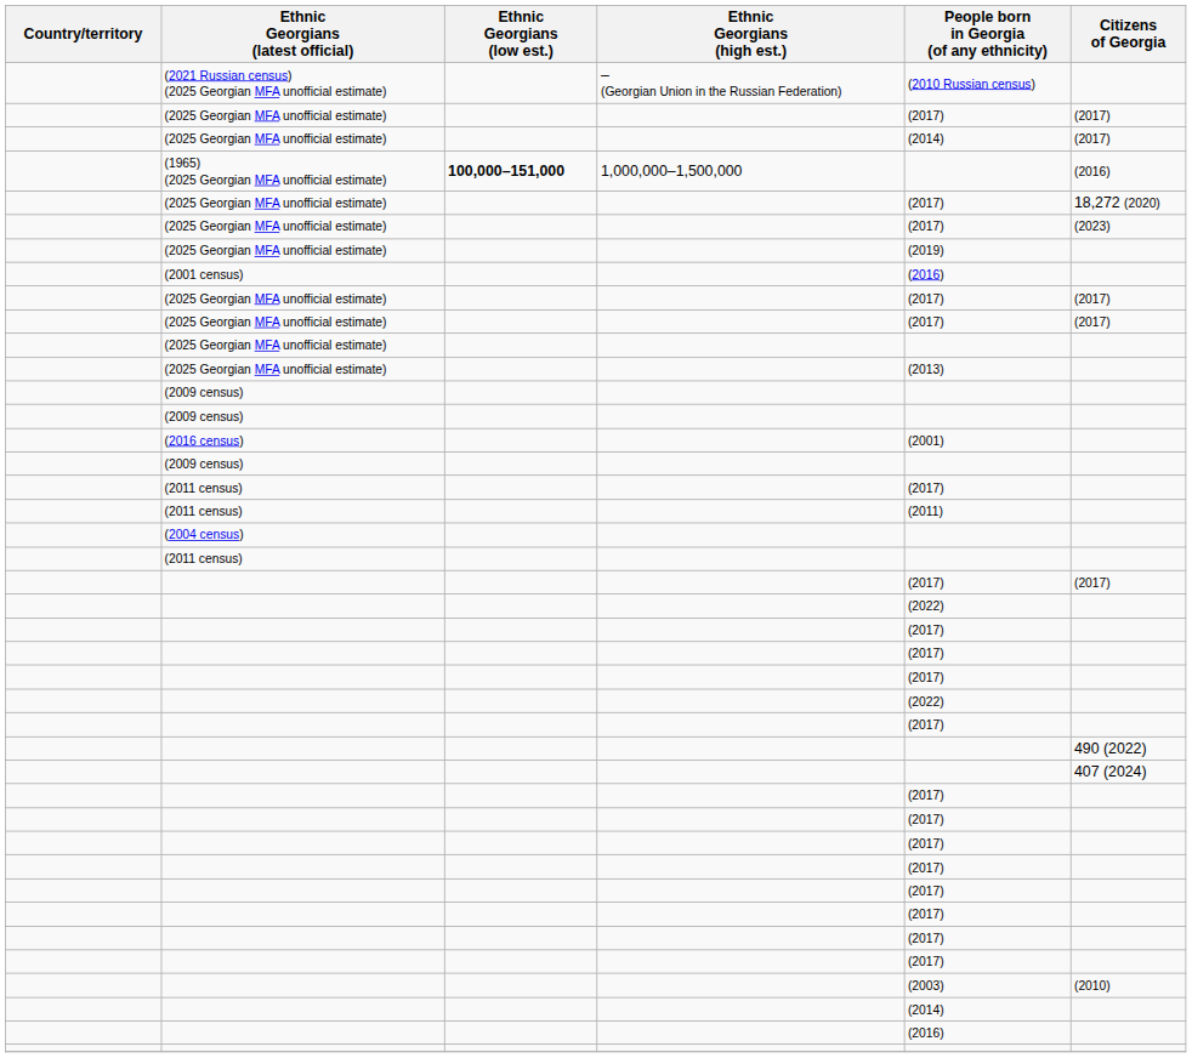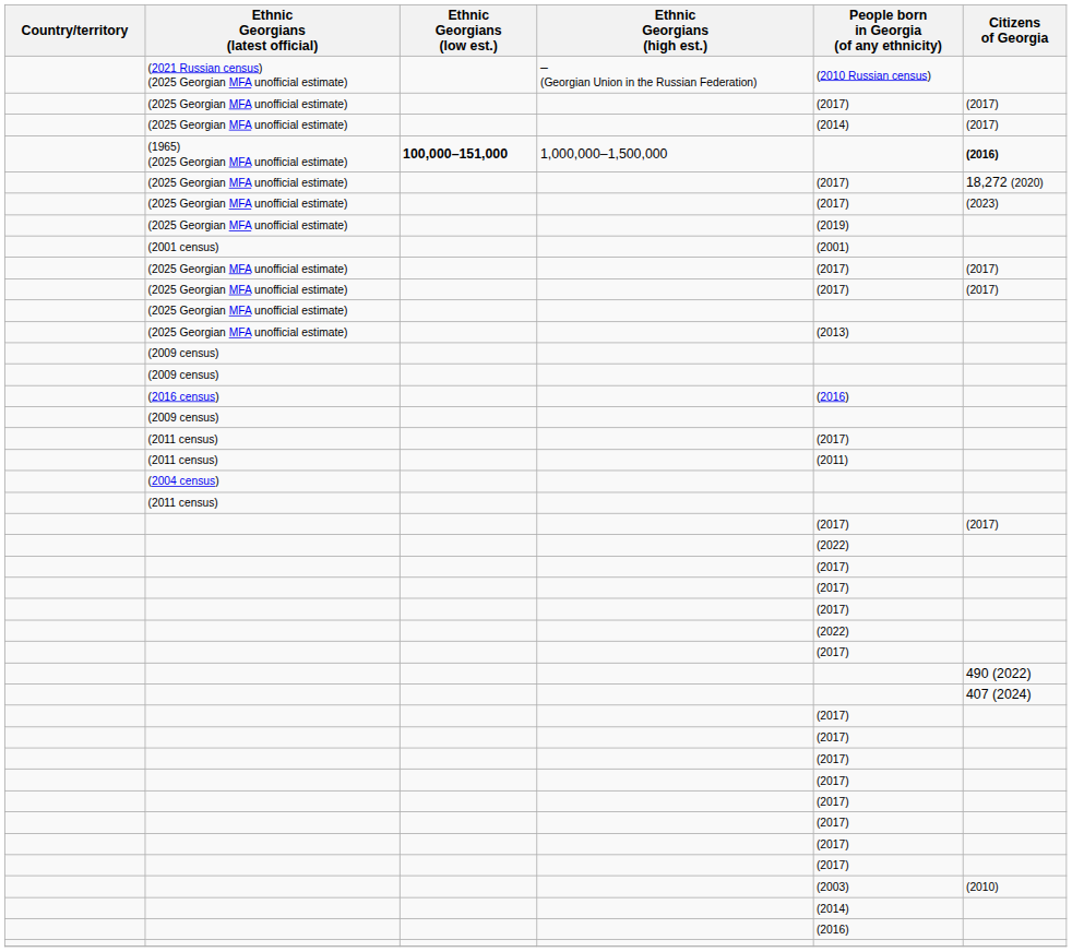(1965) (2025 Georgian MFA unofficial estimate) | Citizens of Georgia: normal -> bold
(2001 census) | People born in Georgia (of any ethnicity): (2016) -> (2001)
(2016 census) | People born in Georgia (of any ethnicity): (2001) -> (2016)
